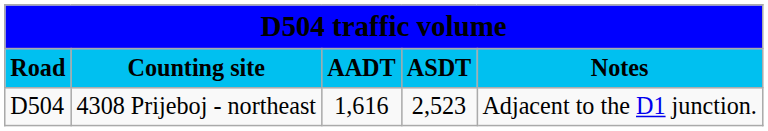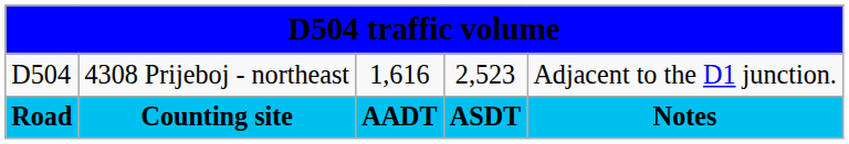rows swapped: Road <-> D504
